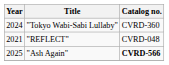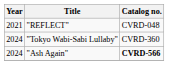rows swapped: "REFLECT" <-> "Tokyo Wabi-Sabi Lullaby"
"Ash Again" | Year: 2025 -> 2024
